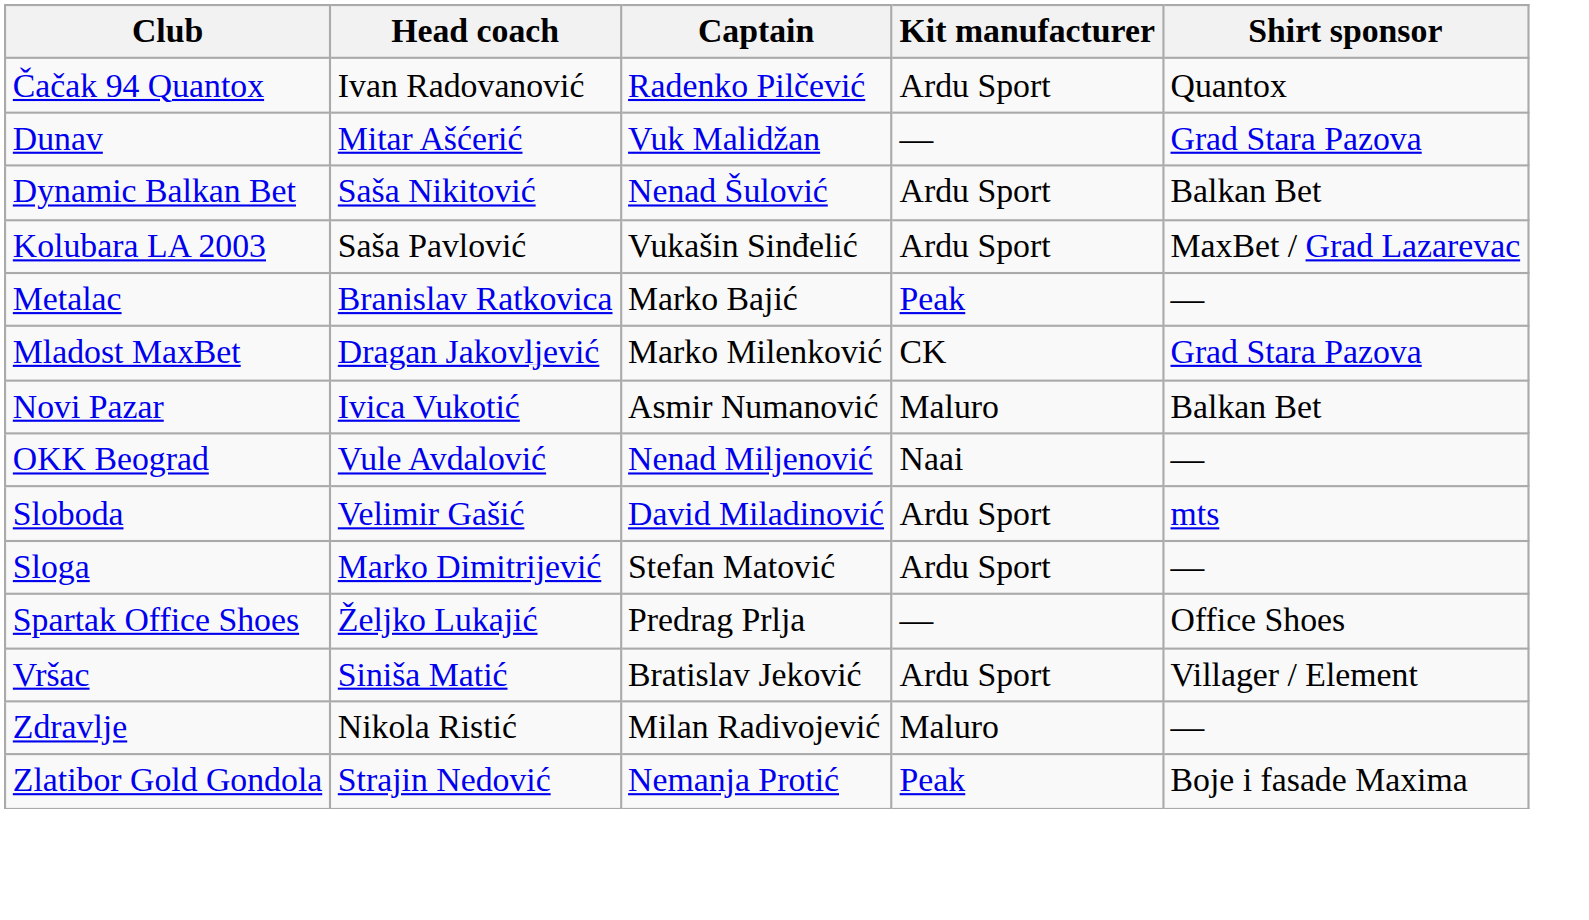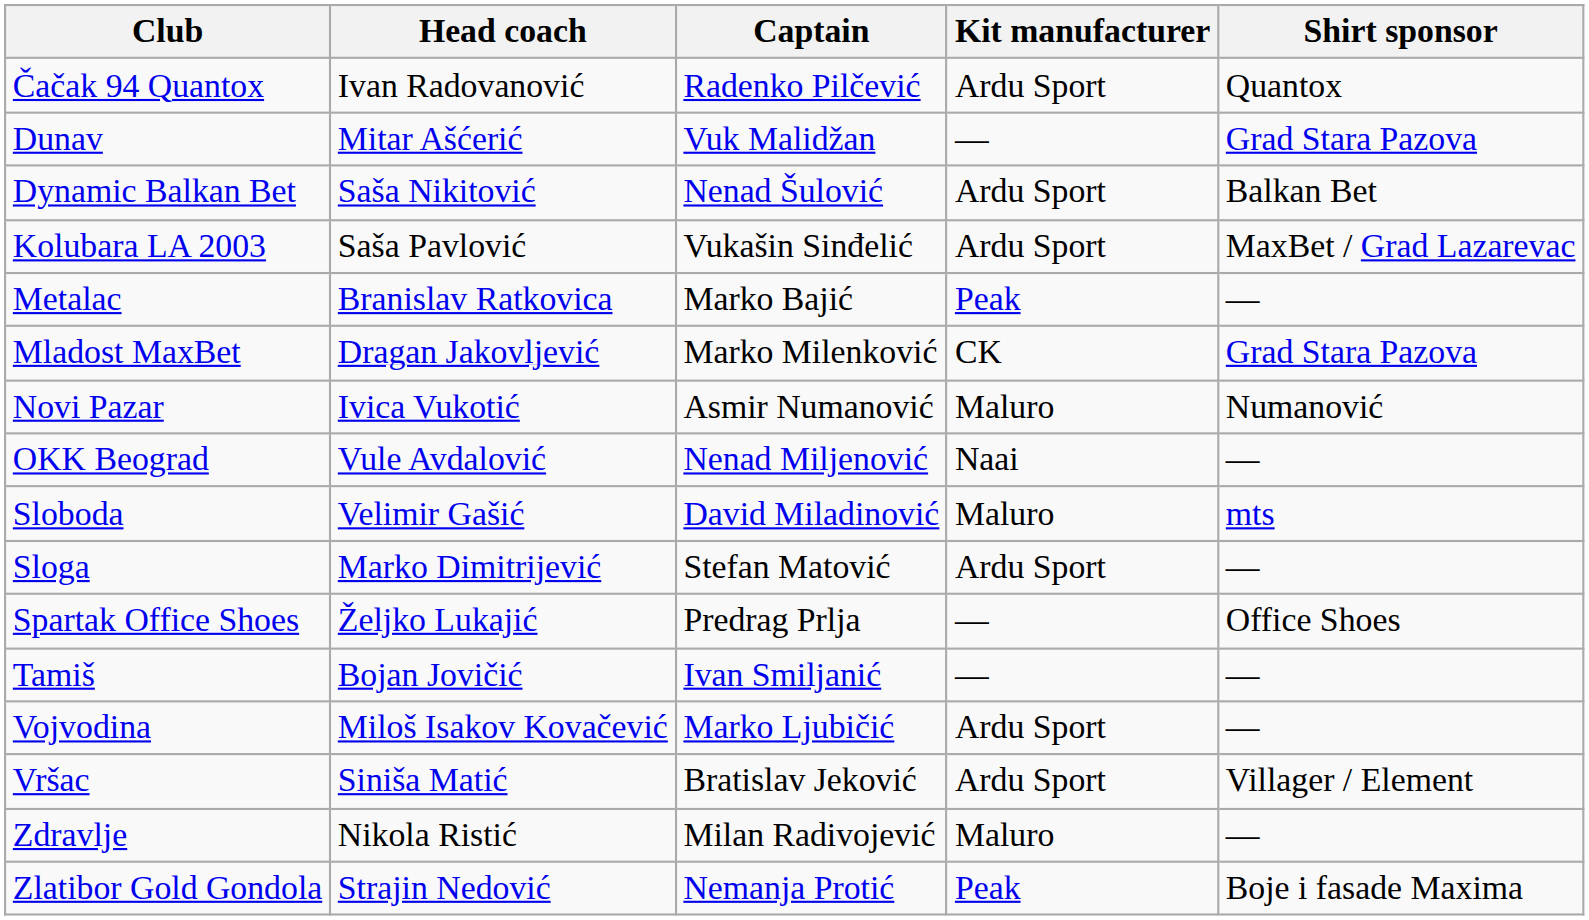Novi Pazar | Shirt sponsor: Balkan Bet -> Numanović
Sloboda | Kit manufacturer: Ardu Sport -> Maluro
+ row: Tamiš | Bojan Jovičić | Ivan Smiljanić | — | —
+ row: Vojvodina | Miloš Isakov Kovačević | Marko Ljubičić | Ardu Sport | —
